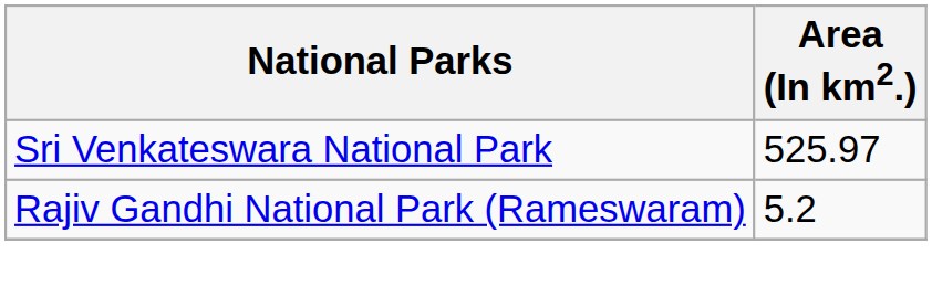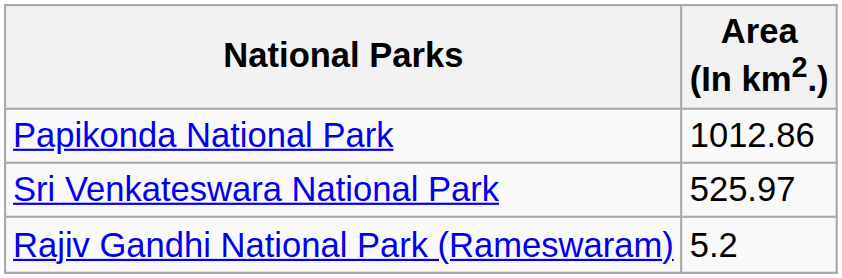+ row: Papikonda National Park | 1012.86
